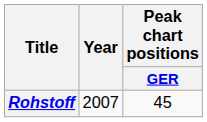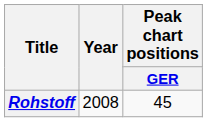Rohstoff | Year: 2007 -> 2008
